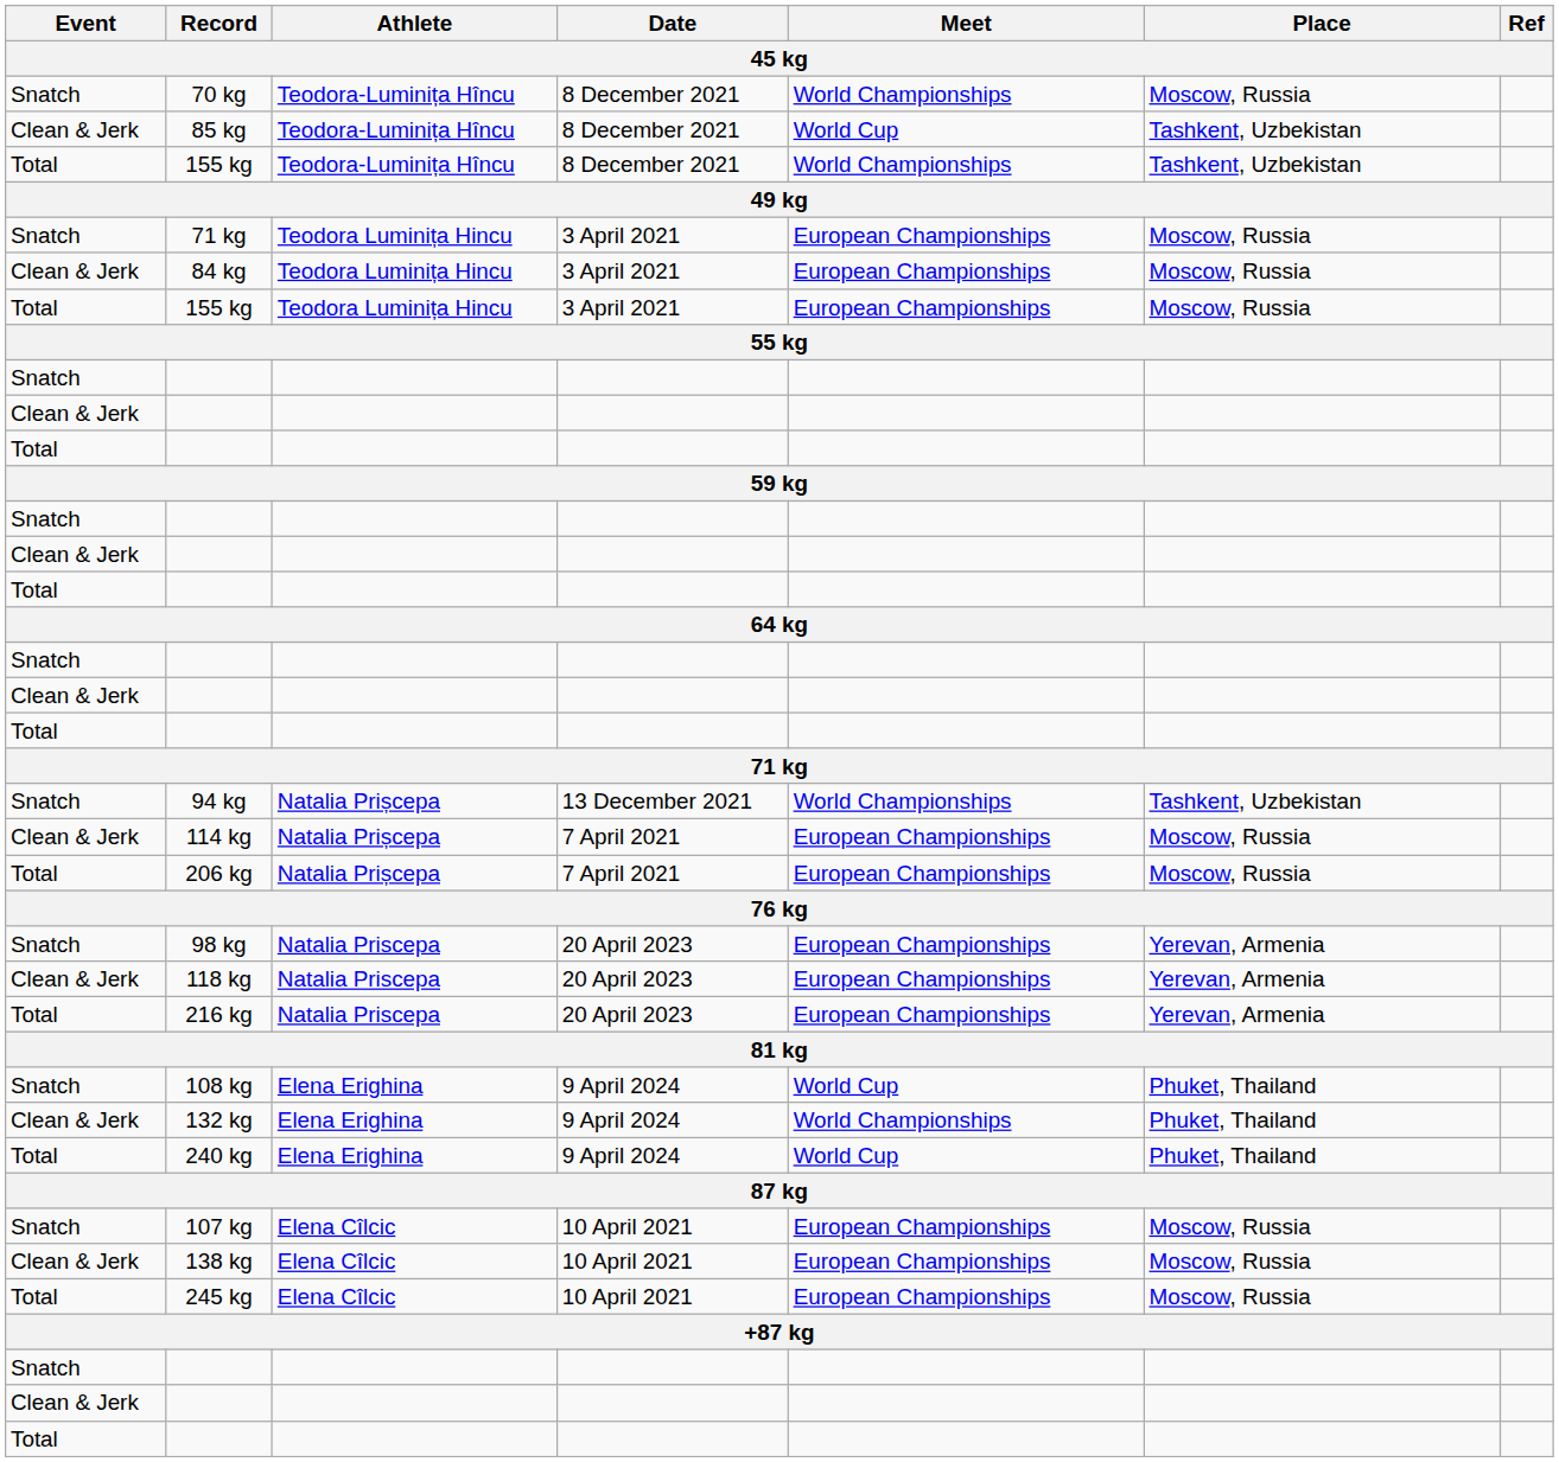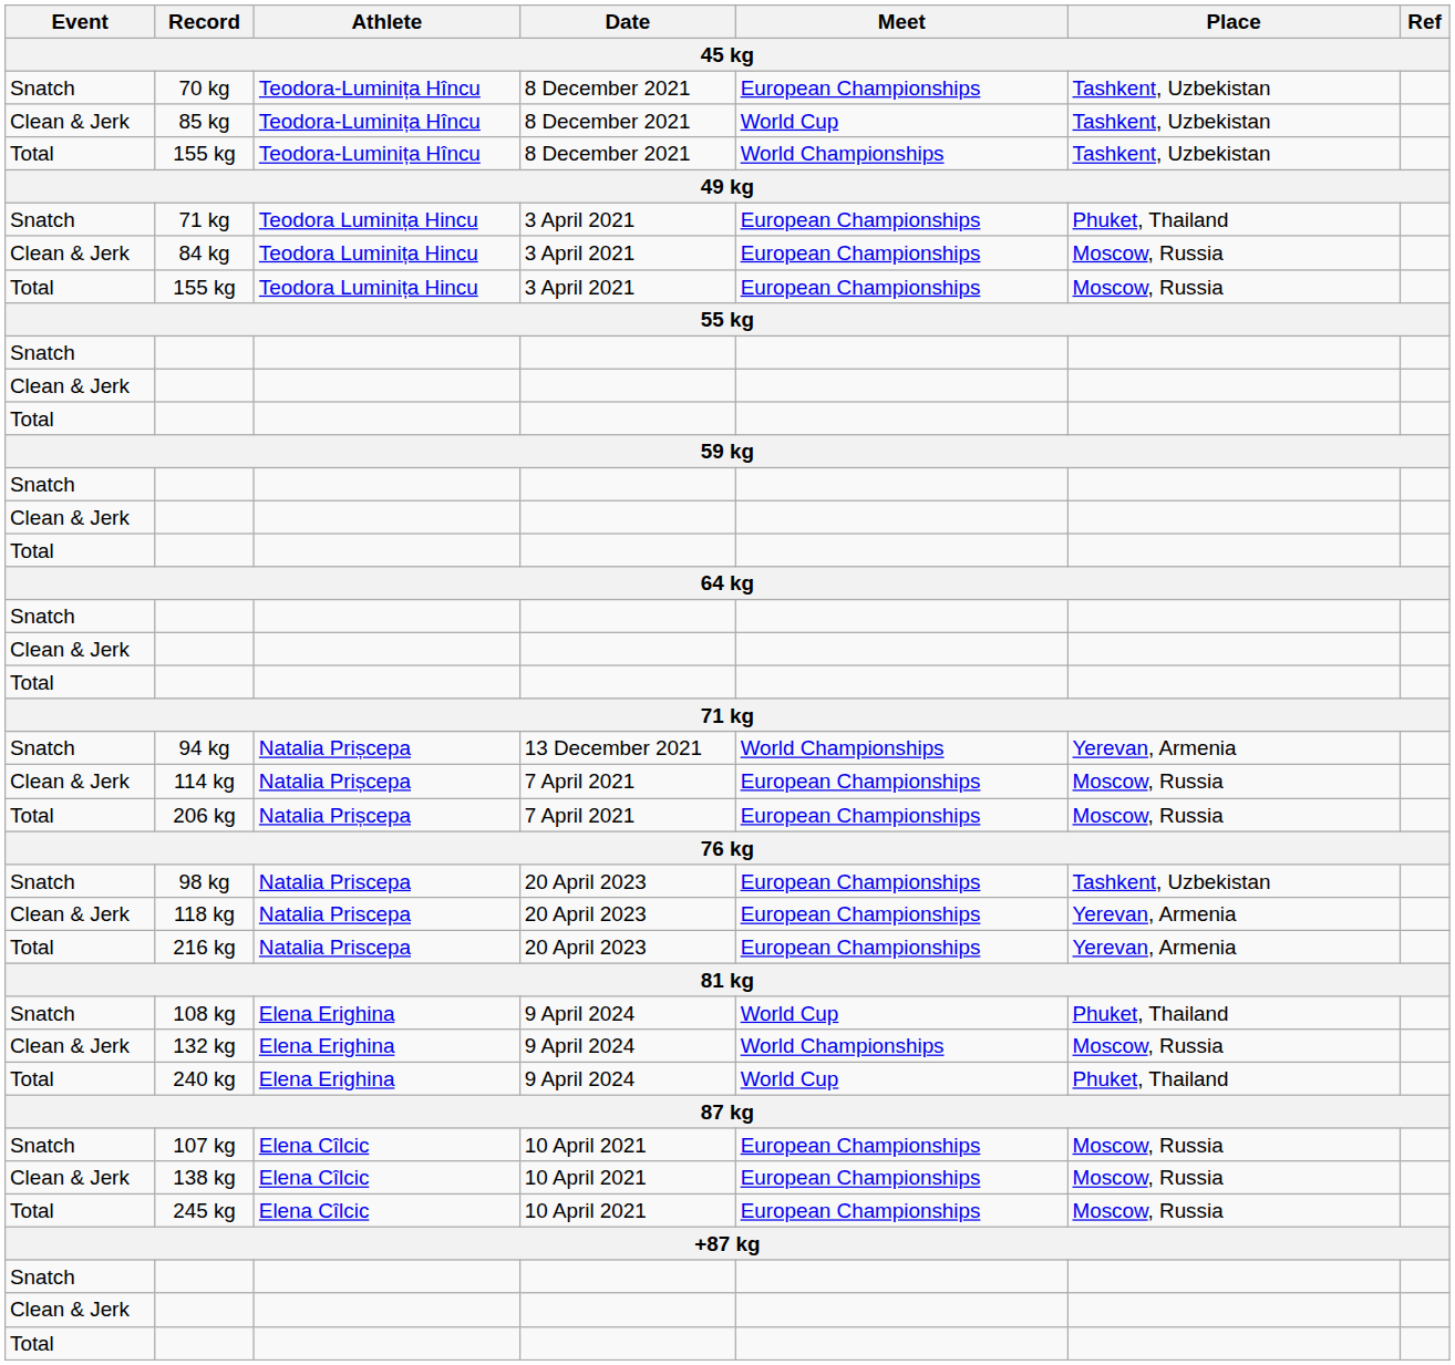70 kg | Meet: World Championships -> European Championships
70 kg | Place: Moscow, Russia -> Tashkent, Uzbekistan
Snatch / 71 kg | Place: Moscow, Russia -> Phuket, Thailand
94 kg | Place: Tashkent, Uzbekistan -> Yerevan, Armenia
98 kg | Place: Yerevan, Armenia -> Tashkent, Uzbekistan
132 kg | Place: Phuket, Thailand -> Moscow, Russia
